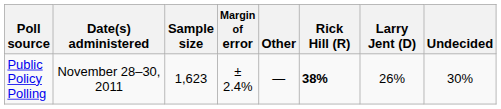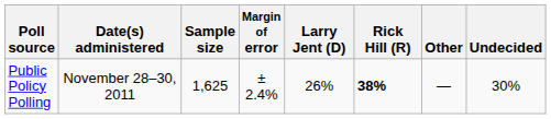columns swapped: Larry Jent (D) <-> Other
Public Policy Polling | Sample size: 1,623 -> 1,625
